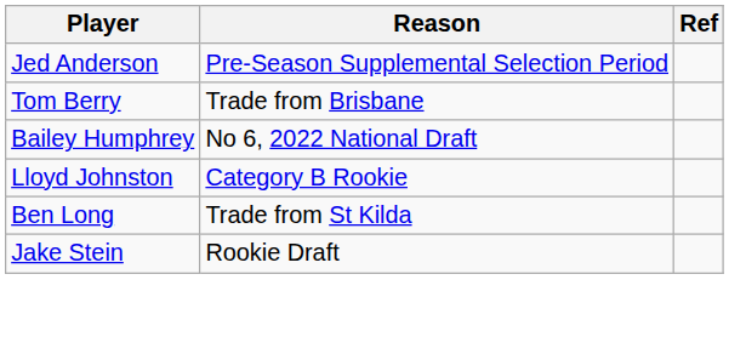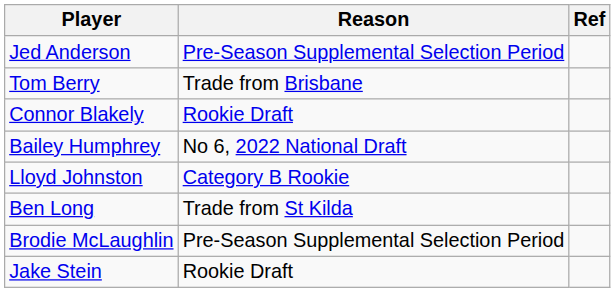+ row: Connor Blakely | Rookie Draft
+ row: Brodie McLaughlin | Pre-Season Supplemental Selection Period
